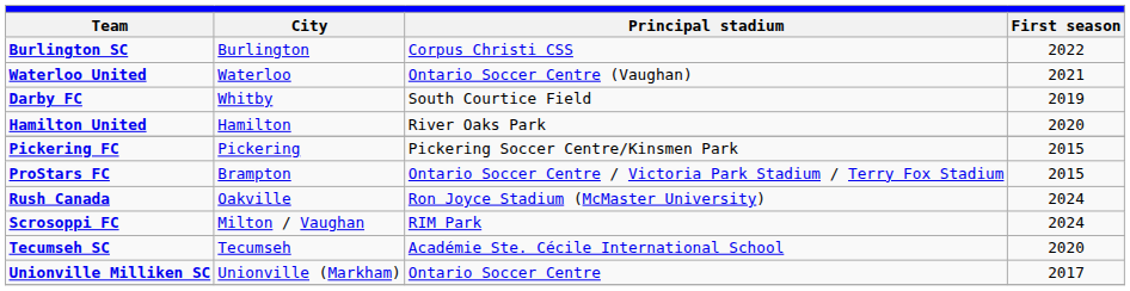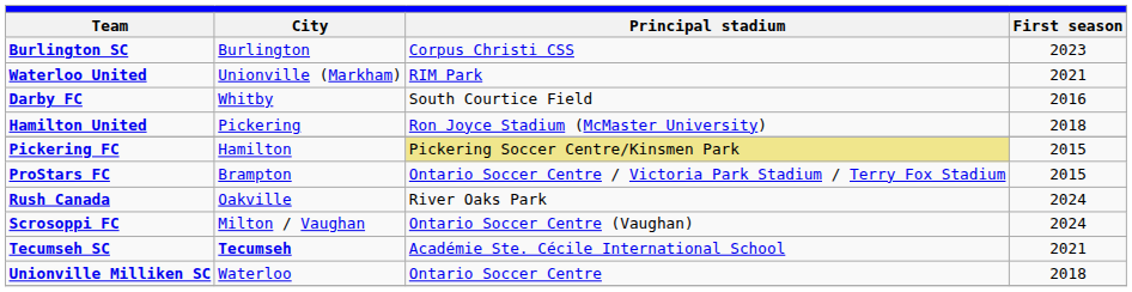Burlington SC | First season: 2022 -> 2023
Waterloo United | City: Waterloo -> Unionville (Markham)
Waterloo United | Principal stadium: Ontario Soccer Centre (Vaughan) -> RIM Park
Darby FC | First season: 2019 -> 2016
Hamilton United | City: Hamilton -> Pickering
Hamilton United | Principal stadium: River Oaks Park -> Ron Joyce Stadium (McMaster University)
Hamilton United | First season: 2020 -> 2018
Pickering FC | City: Pickering -> Hamilton
Pickering FC | Principal stadium: no background -> khaki background
Rush Canada | Principal stadium: Ron Joyce Stadium (McMaster University) -> River Oaks Park
Scrosoppi FC | Principal stadium: RIM Park -> Ontario Soccer Centre (Vaughan)
Tecumseh SC | City: normal -> bold
Tecumseh SC | First season: 2020 -> 2021
Unionville Milliken SC | City: Unionville (Markham) -> Waterloo
Unionville Milliken SC | First season: 2017 -> 2018
